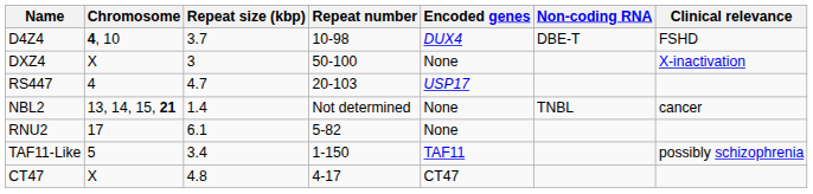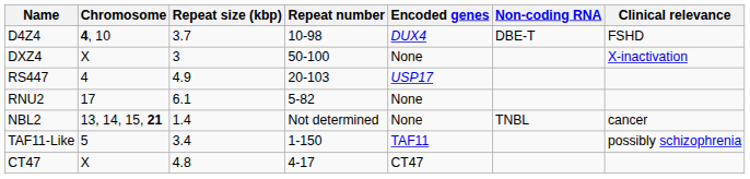RS447 | Repeat size (kbp): 4.7 -> 4.9
rows swapped: NBL2 <-> RNU2
